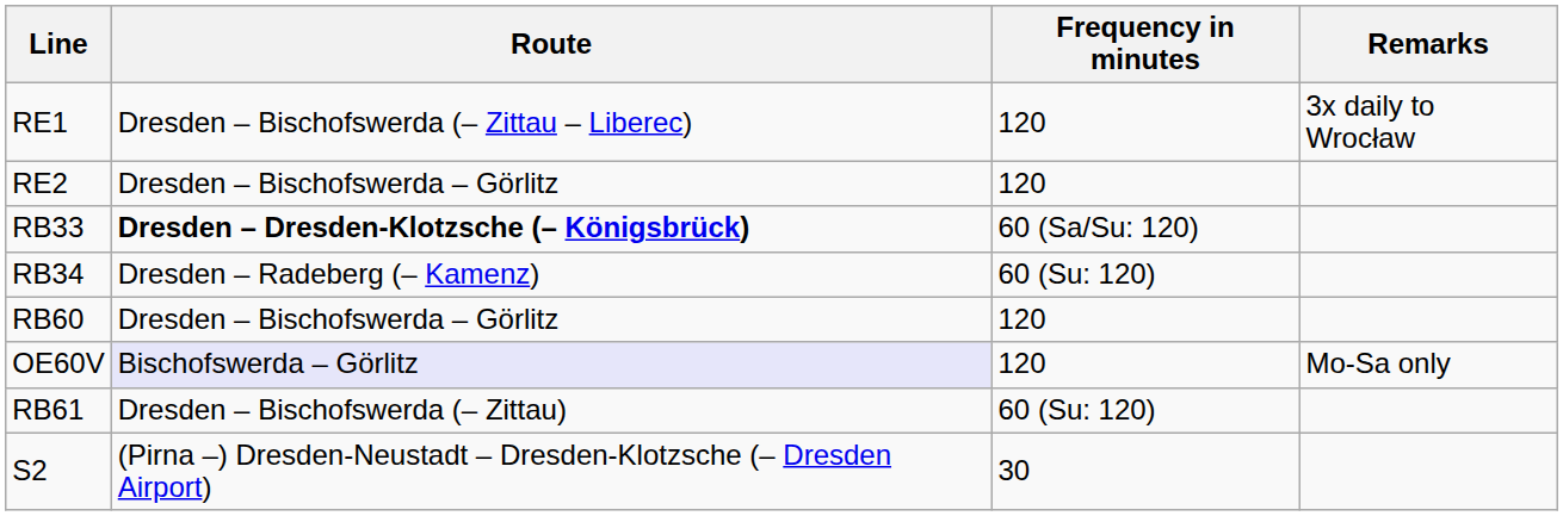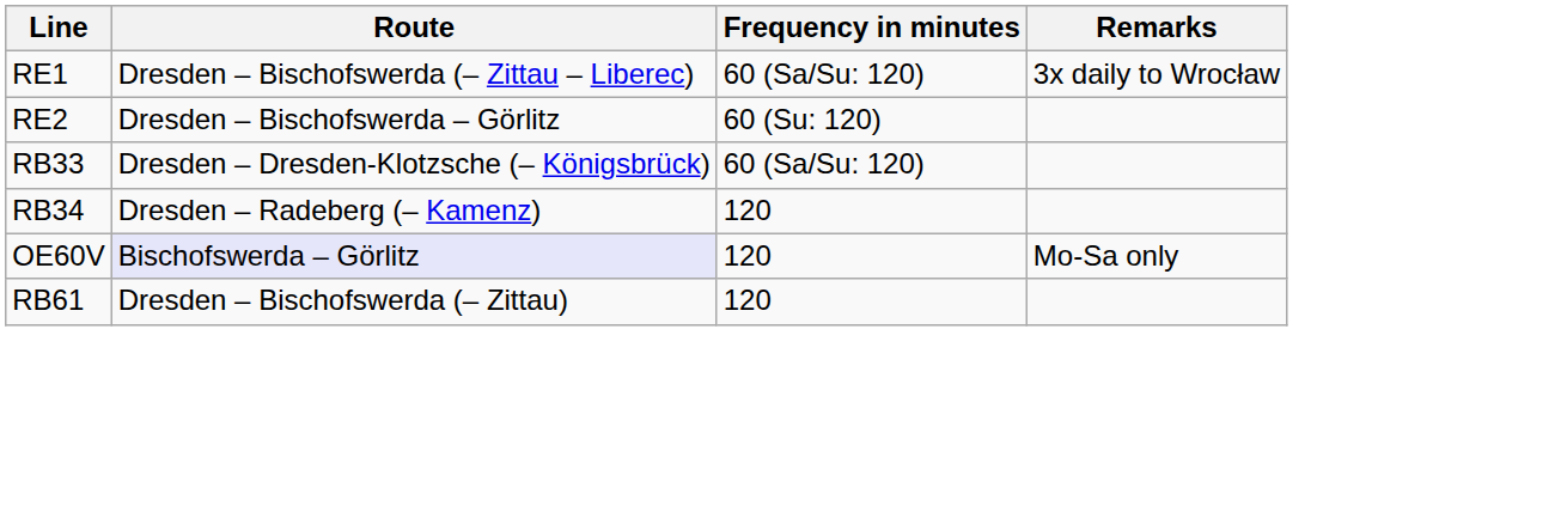RE1 | Frequency in minutes: 120 -> 60 (Sa/Su: 120)
RE2 | Frequency in minutes: 120 -> 60 (Su: 120)
RB33 | Route: bold -> normal
RB34 | Frequency in minutes: 60 (Su: 120) -> 120
- row: RB60 | Dresden – Bischofswerda – Görlitz | 120
RB61 | Frequency in minutes: 60 (Su: 120) -> 120
- row: S2 | (Pirna –) Dresden-Neustadt – Dresden-Klotzsche (– Dresden Airport) | 30
